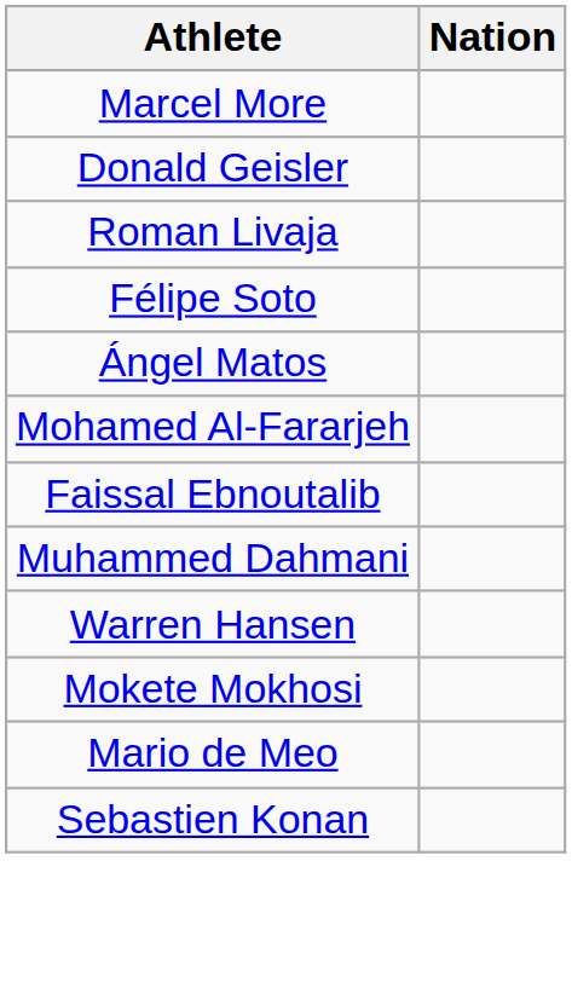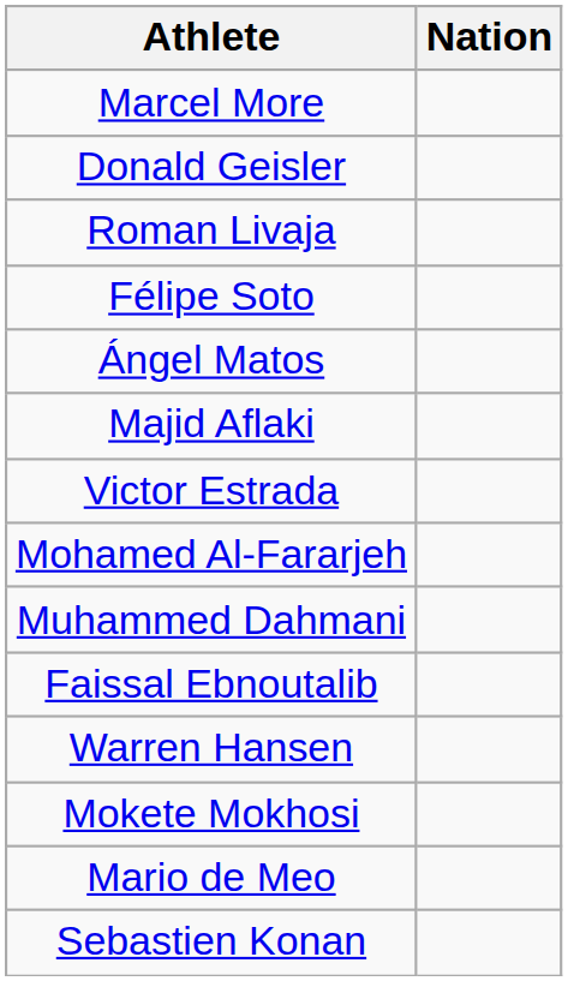+ row: Majid Aflaki
+ row: Victor Estrada
rows swapped: Faissal Ebnoutalib <-> Muhammed Dahmani
